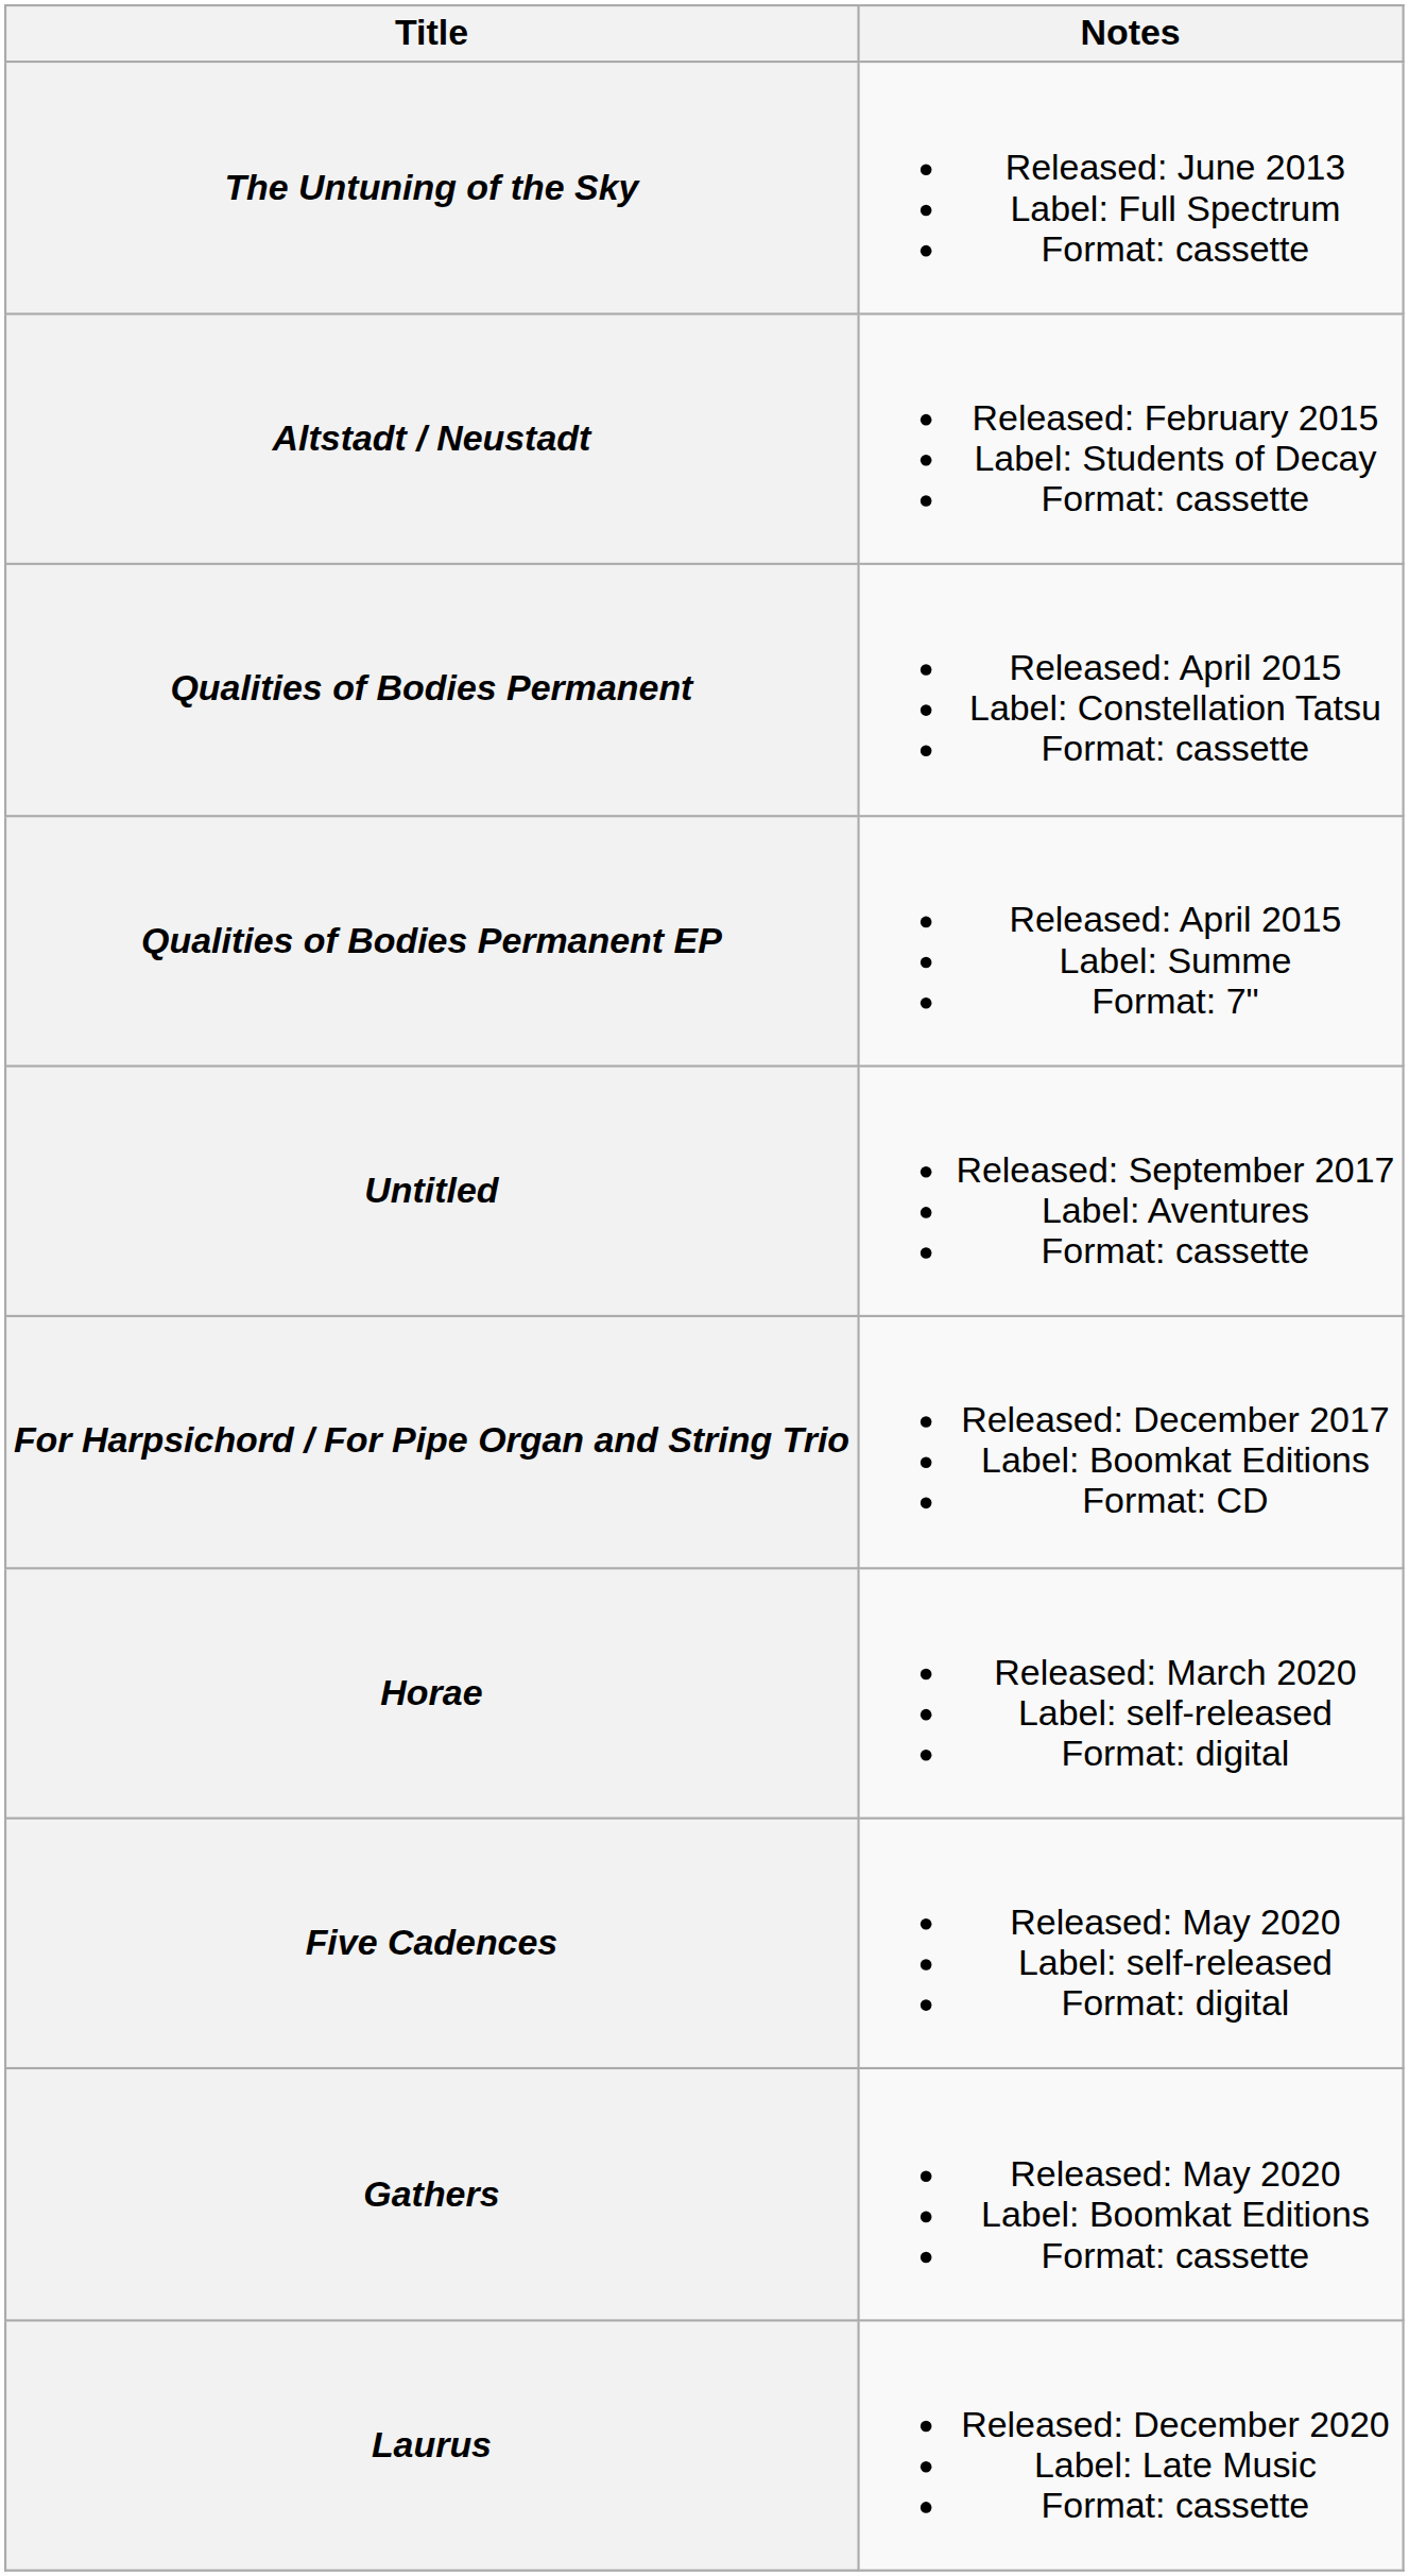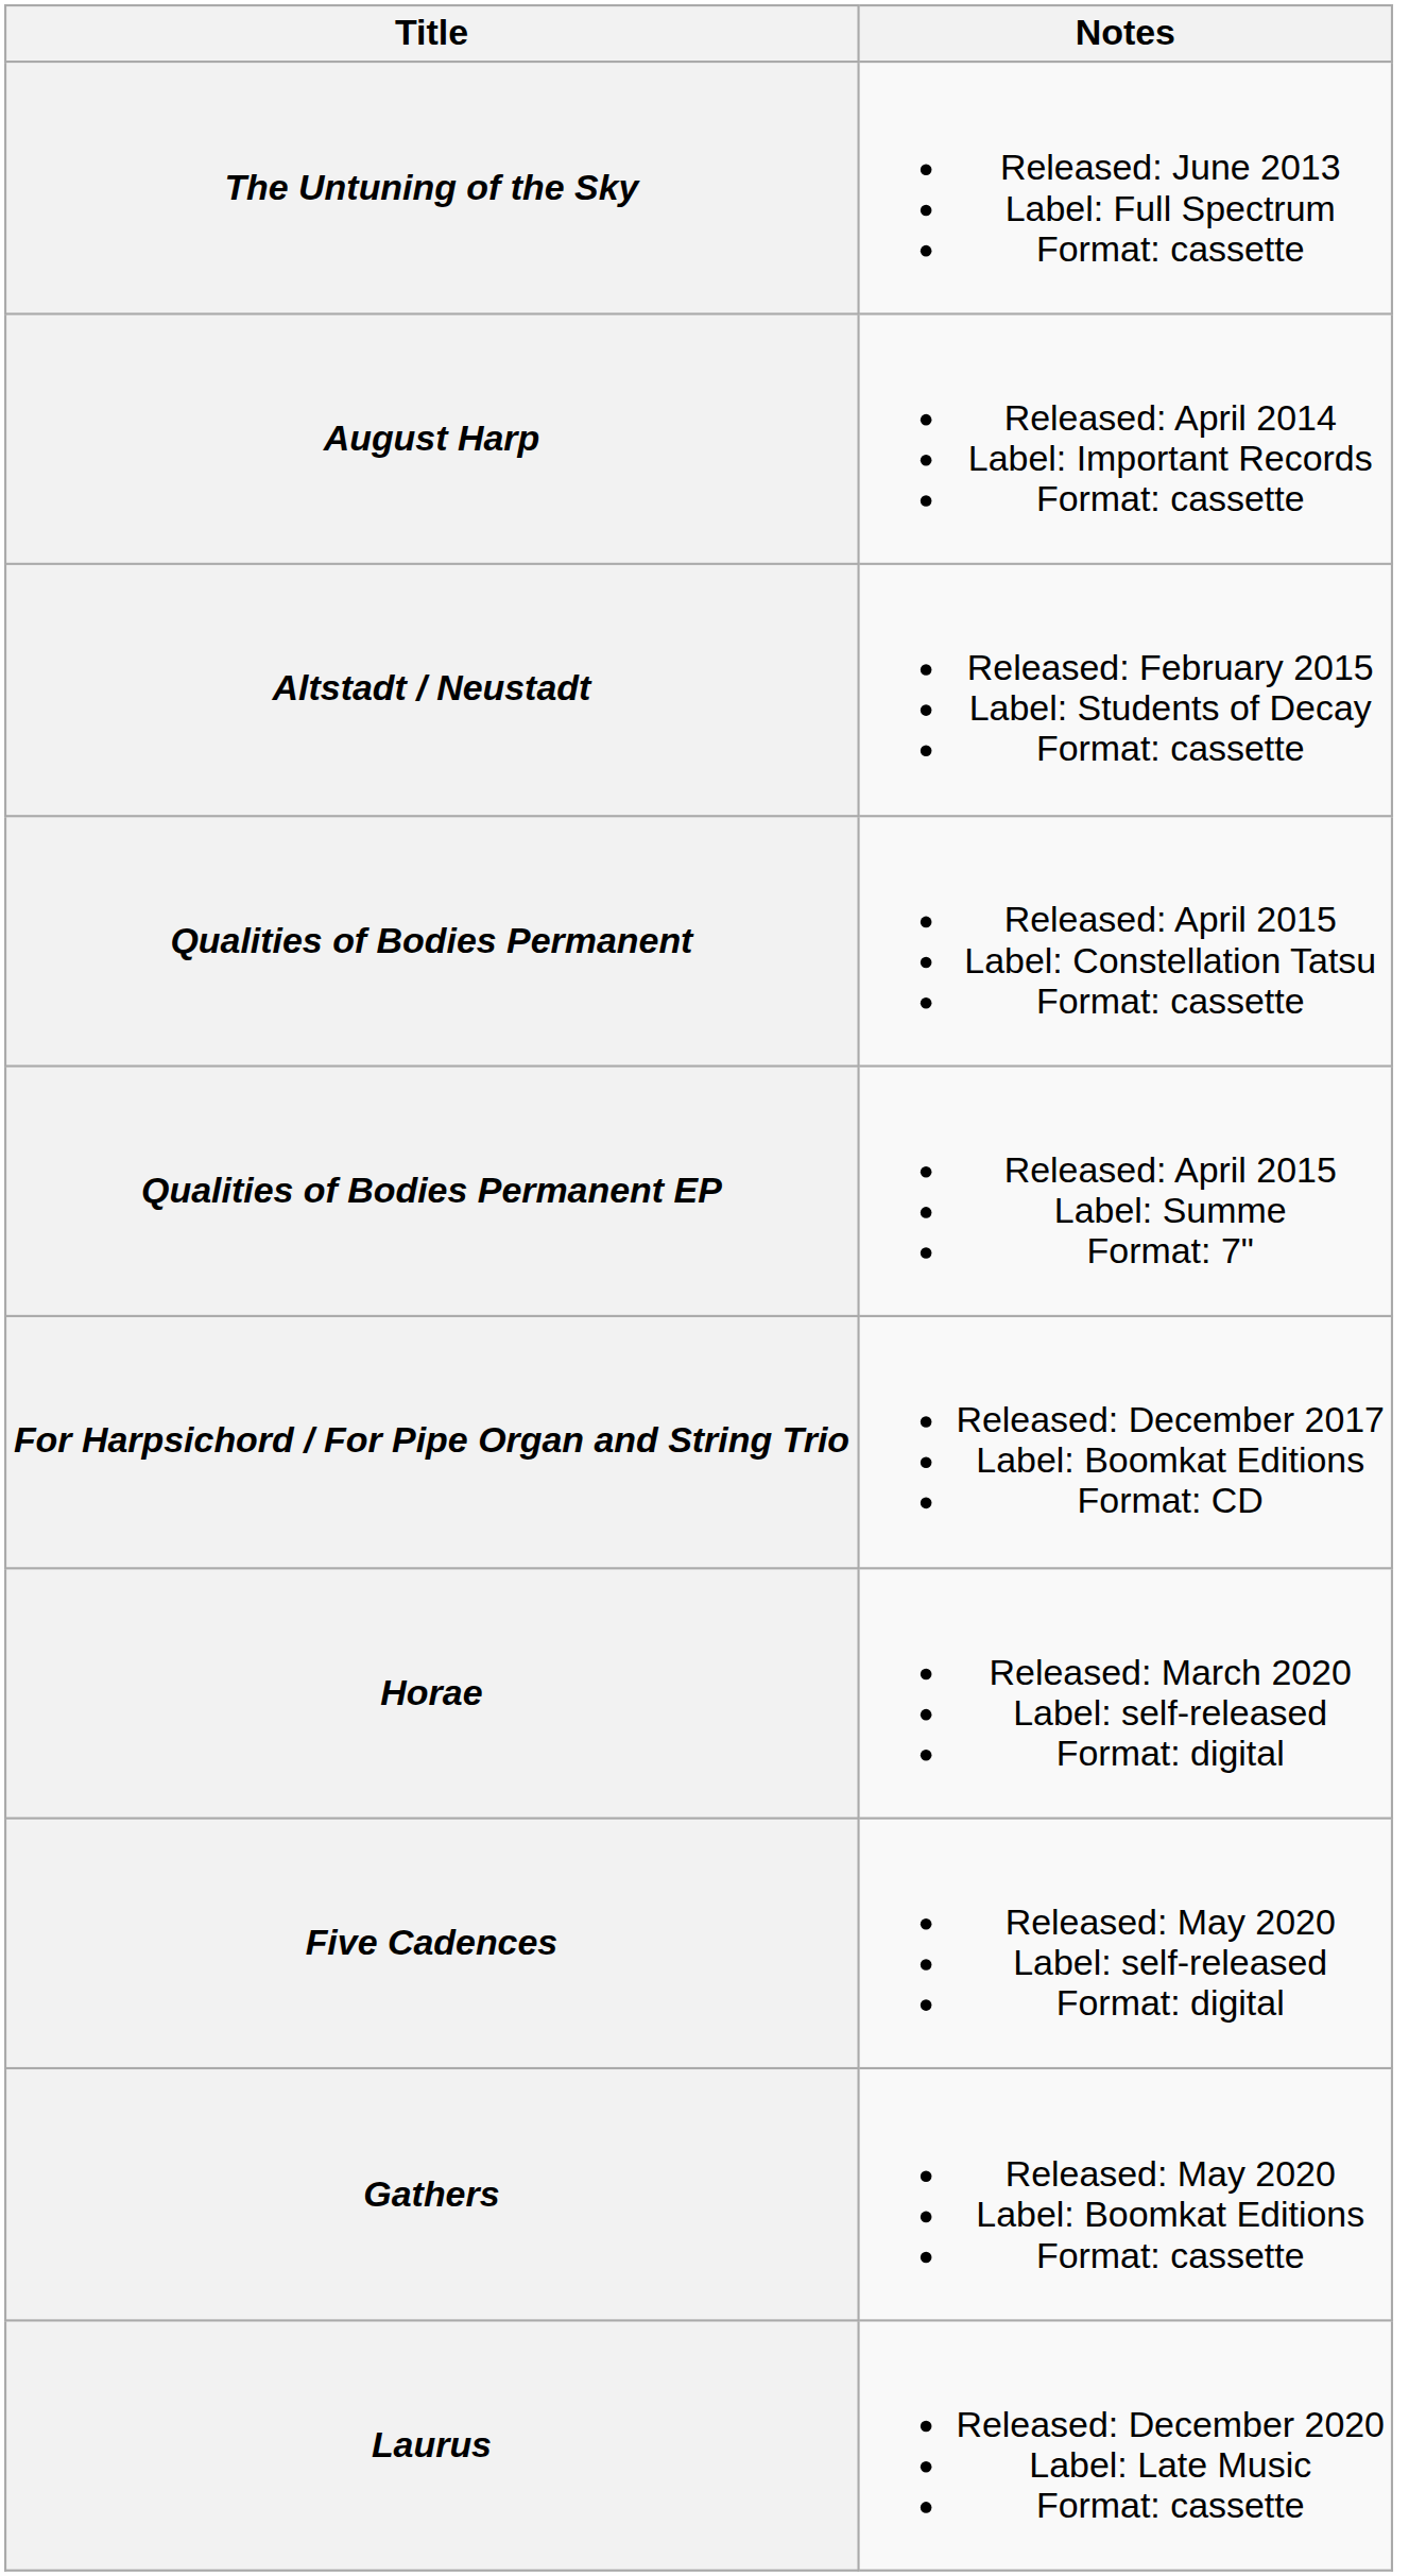+ row: August Harp | Released: April 2014 Label: Important Records Format: cassette
- row: Untitled | Released: September 2017 Label: Aventures Format: cassette
